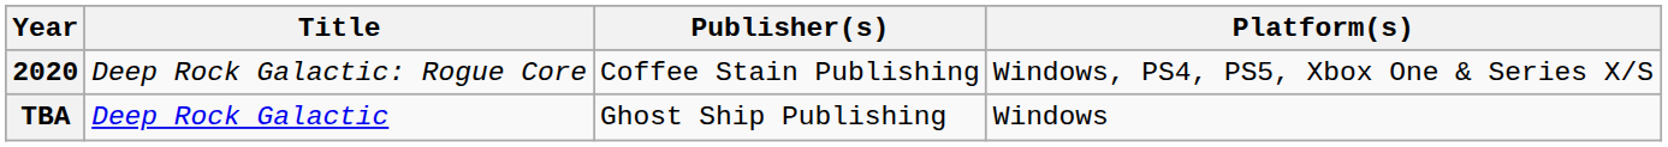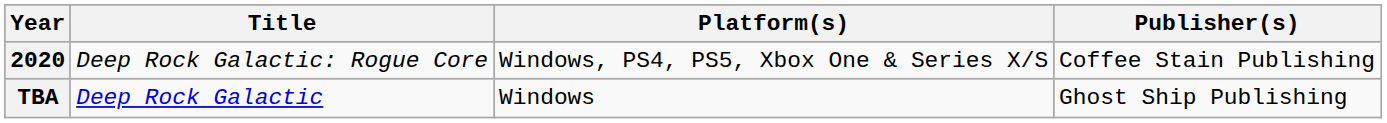columns swapped: Platform(s) <-> Publisher(s)
